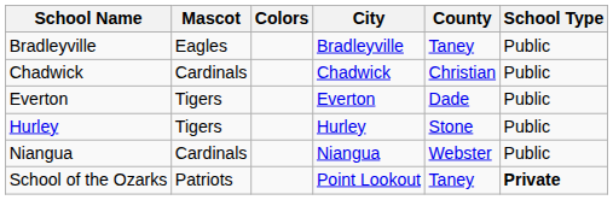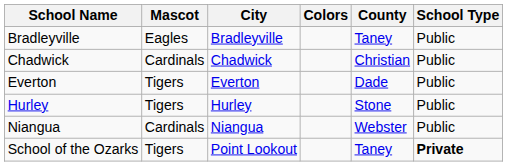columns swapped: Colors <-> City
School of the Ozarks | Mascot: Patriots -> Tigers
